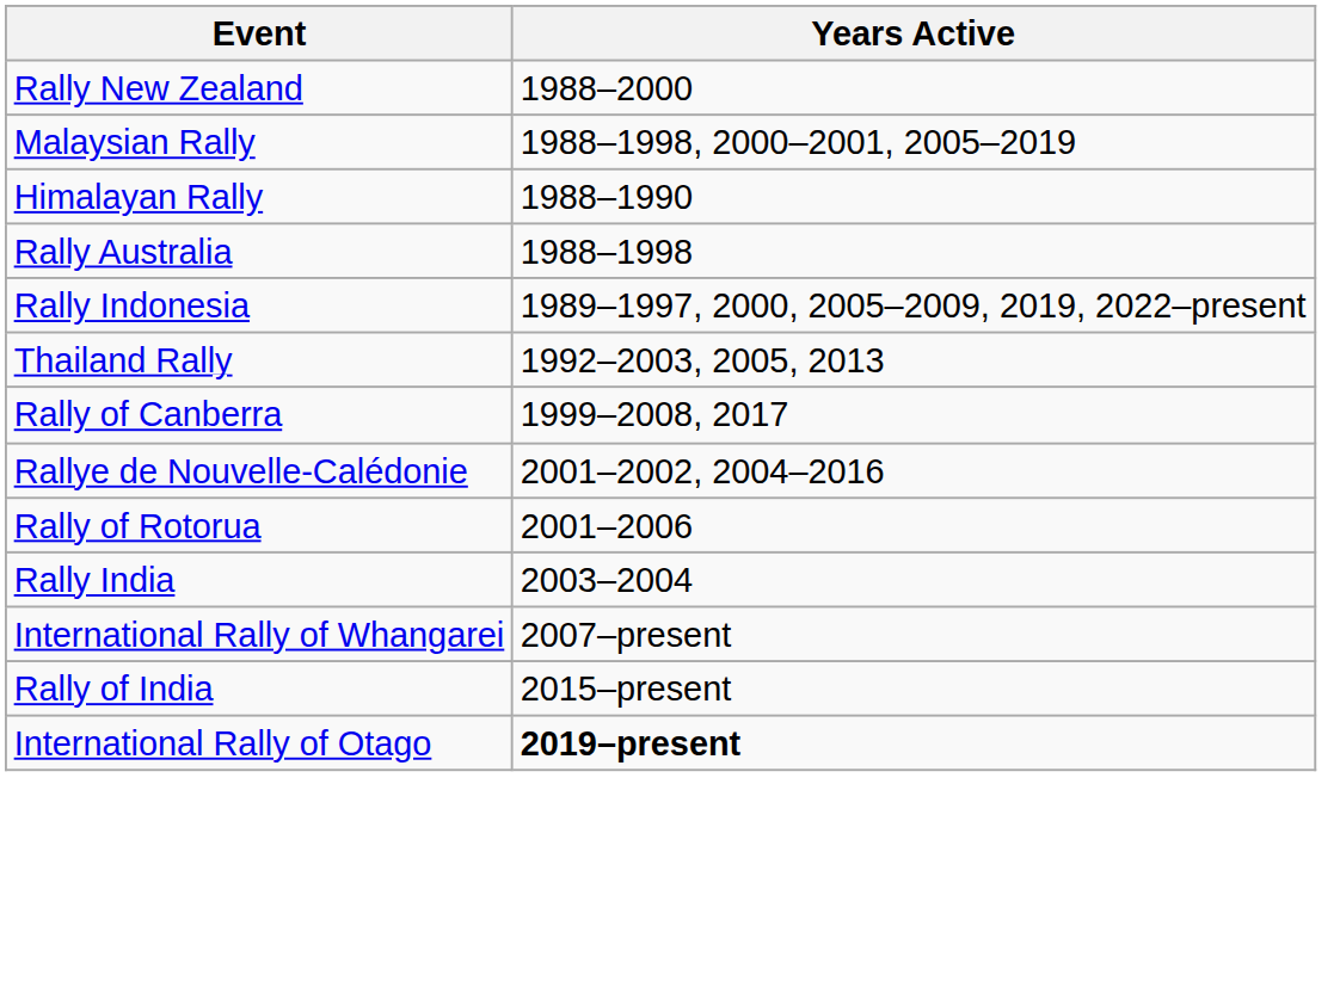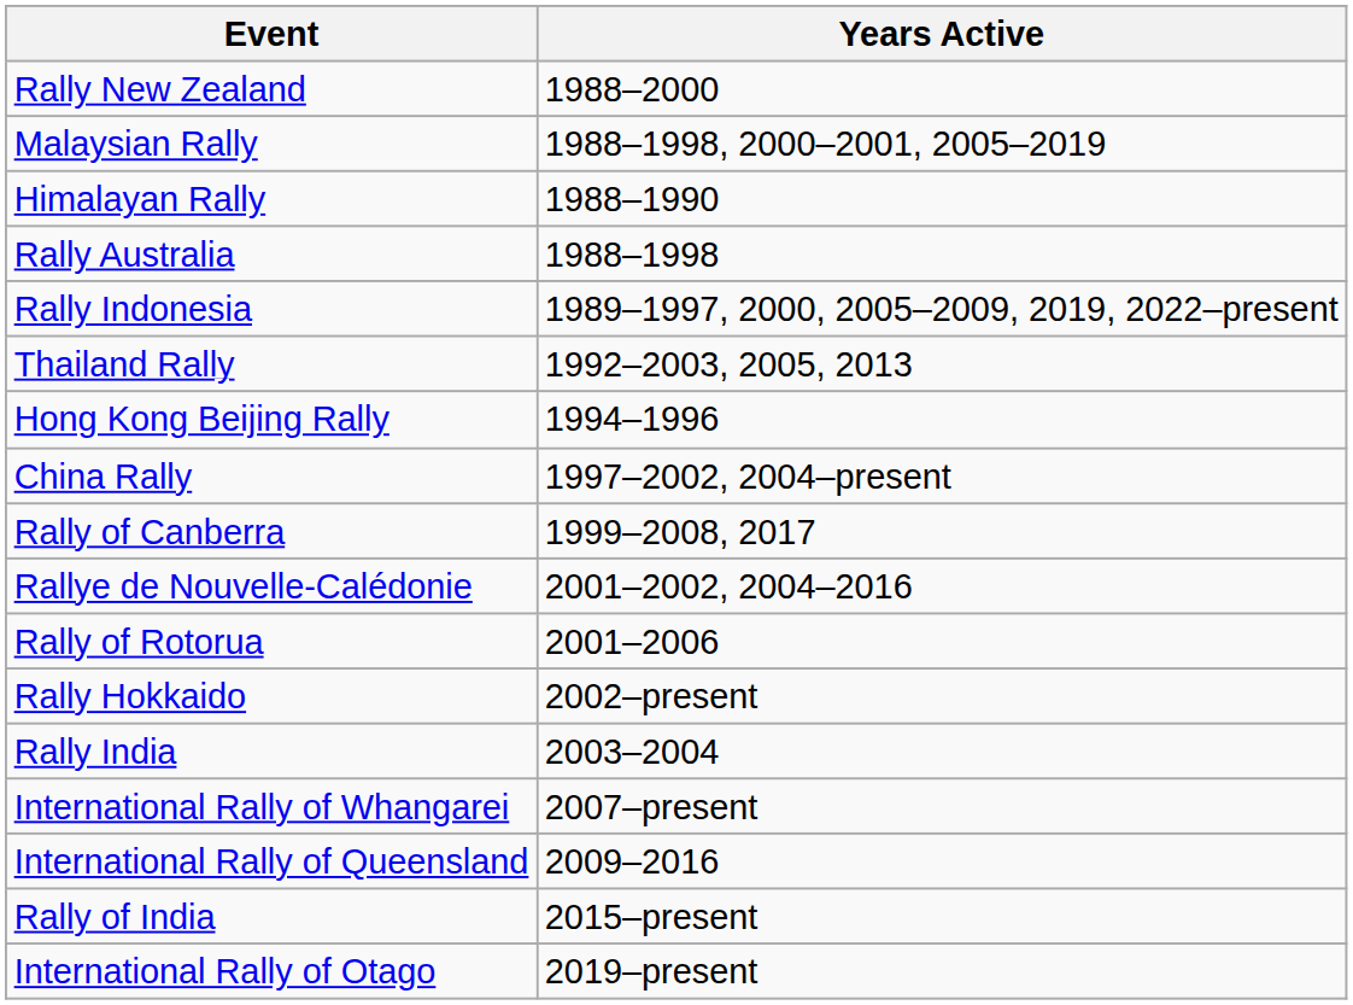+ row: Hong Kong Beijing Rally | 1994–1996
+ row: China Rally | 1997–2002, 2004–present
+ row: Rally Hokkaido | 2002–present
+ row: International Rally of Queensland | 2009–2016
International Rally of Otago | Years Active: bold -> normal
